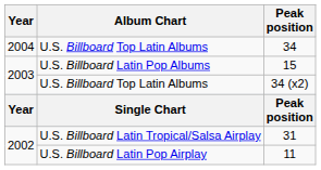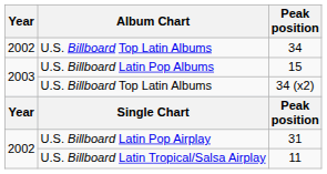34 | Year: 2004 -> 2002
31 | Album Chart: U.S. Billboard Latin Tropical/Salsa Airplay -> U.S. Billboard Latin Pop Airplay
11 | Album Chart: U.S. Billboard Latin Pop Airplay -> U.S. Billboard Latin Tropical/Salsa Airplay
